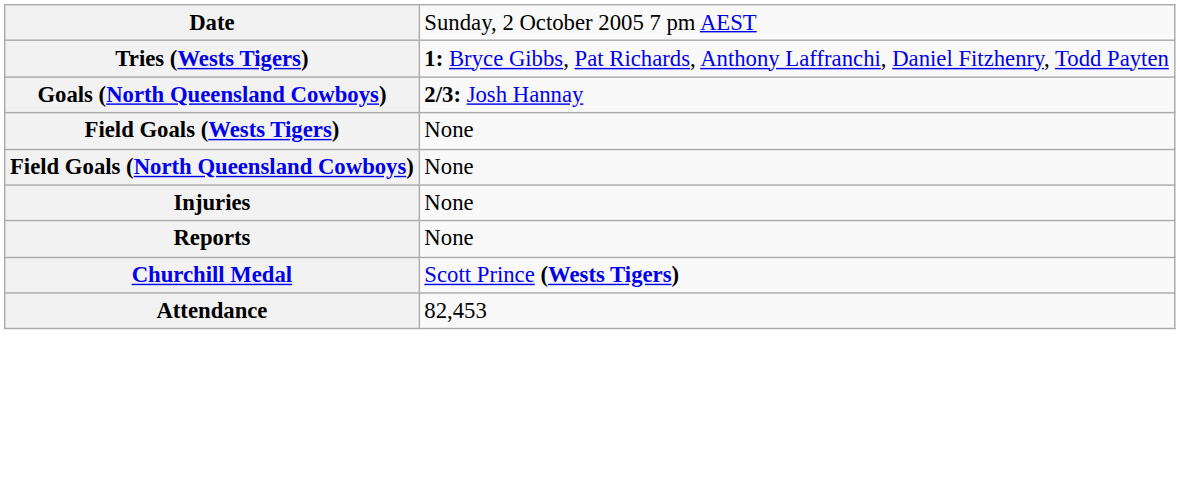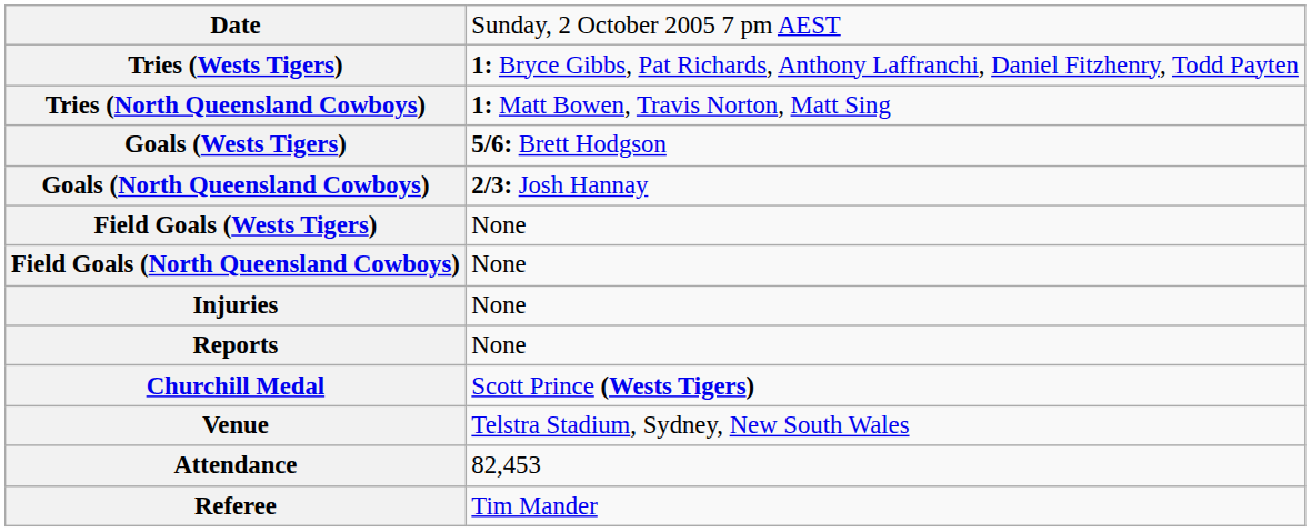+ row: Tries (North Queensland Cowboys) | 1: Matt Bowen, Travis Norton, Matt Sing
+ row: Goals (Wests Tigers) | 5/6: Brett Hodgson
+ row: Venue | Telstra Stadium, Sydney, New South Wales
+ row: Referee | Tim Mander
